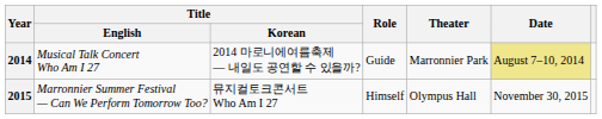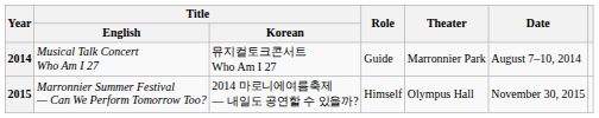2014 | Title / Korean: 2014 마로니에여름축제 — 내일도 공연할 수 있을까? -> 뮤지컬토크콘서트 Who Am I 27
2014 | Date: khaki background -> no background
2015 | Title / Korean: 뮤지컬토크콘서트 Who Am I 27 -> 2014 마로니에여름축제 — 내일도 공연할 수 있을까?
